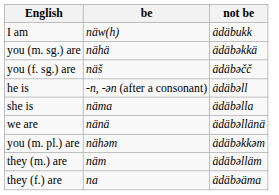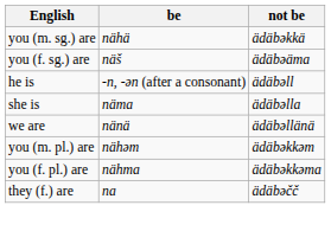- row: I am | näw(h) | ädäbukk
you (f. sg.) are | not be: ädäbəčč -> ädäbəäma
+ row: you (f. pl.) are | nähma | ädäbəkkəma
- row: they (m.) are | näm | ädäbəlläm
they (f.) are | not be: ädäbəäma -> ädäbəčč
